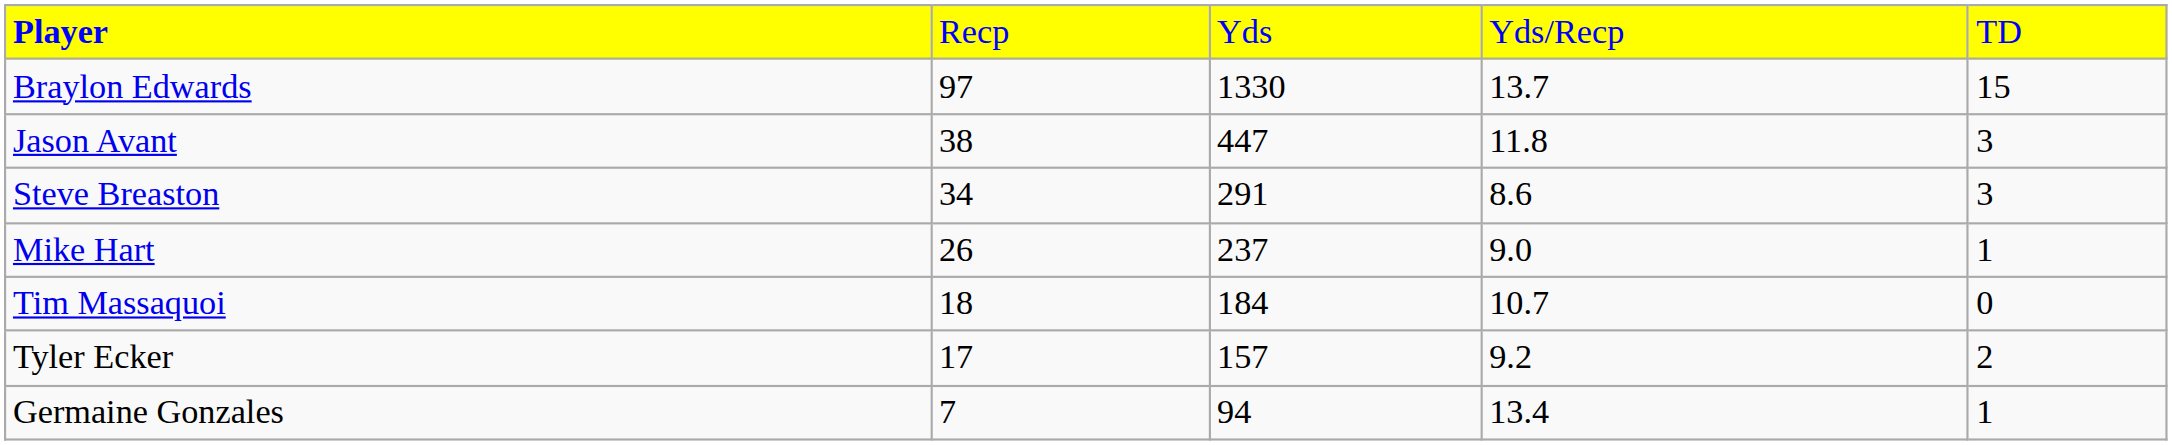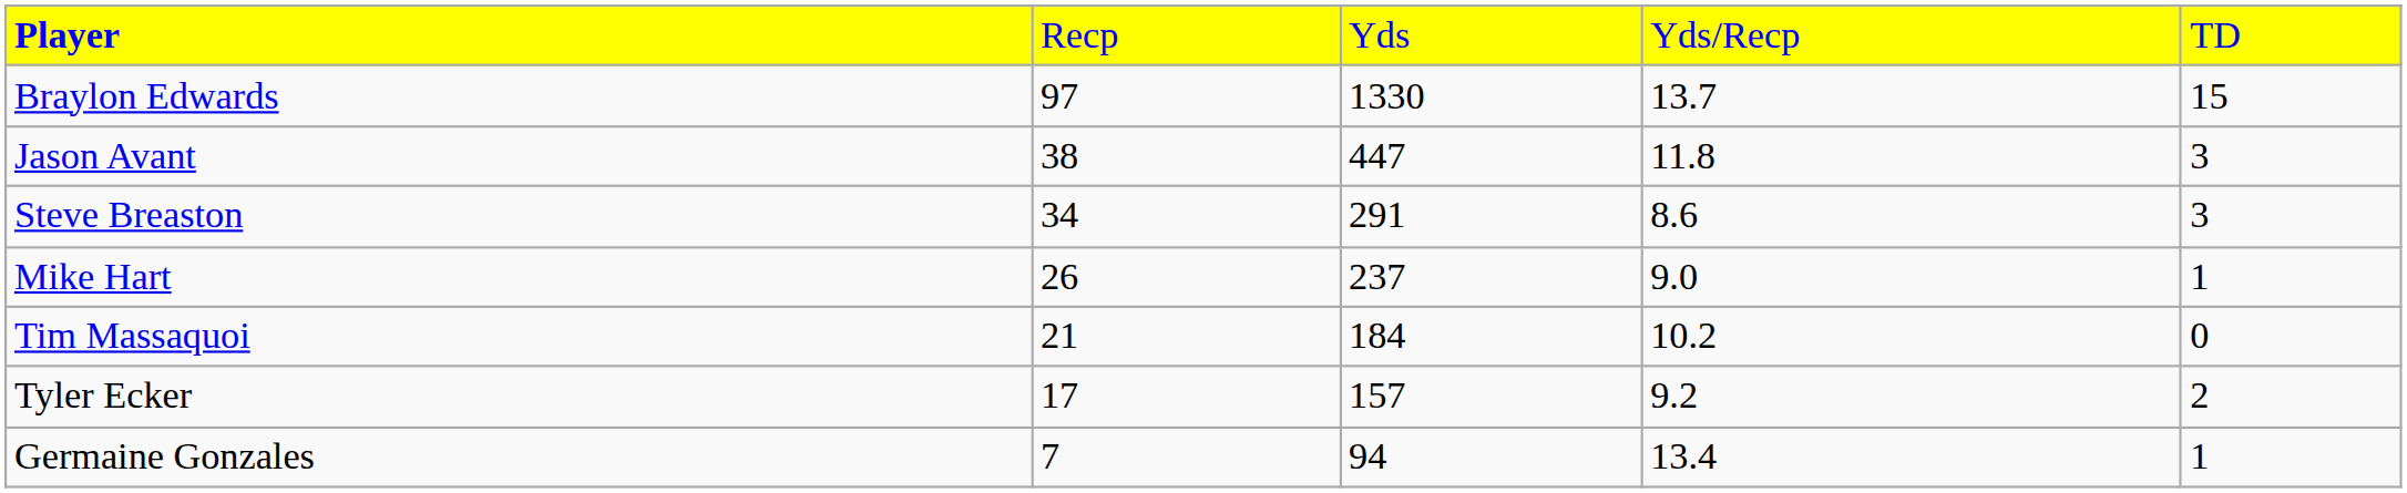Tim Massaquoi | column 2: 18 -> 21
Tim Massaquoi | column 4: 10.7 -> 10.2
